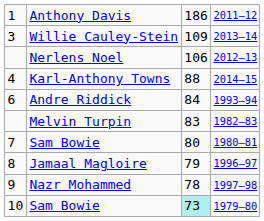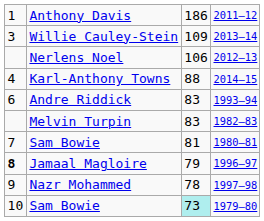Andre Riddick | column 3: 84 -> 83
Sam Bowie / 1980–81 | column 3: 80 -> 81
Jamaal Magloire | column 1: normal -> bold
